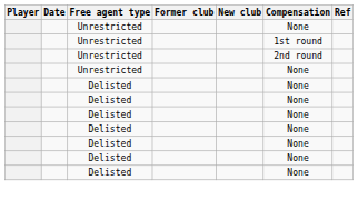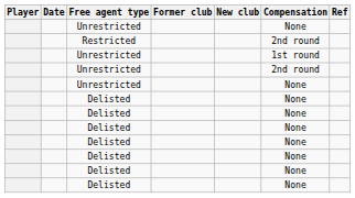+ row: Restricted | 2nd round
